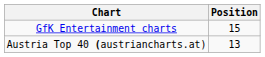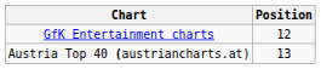GfK Entertainment charts | Position: 15 -> 12
